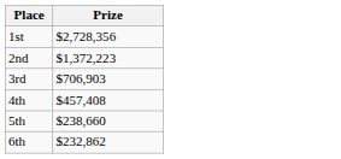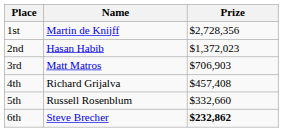+ column: Name | Martin de Knijff | Hasan Habib | Matt Matros | Richard Grijalva | Russell Rosenblum | Steve Brecher
2nd | Prize: $1,372,223 -> $1,372,023
5th | Prize: $238,660 -> $332,660
6th | Prize: normal -> bold
